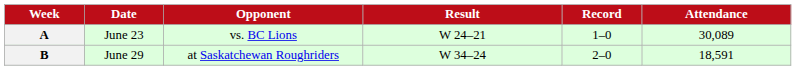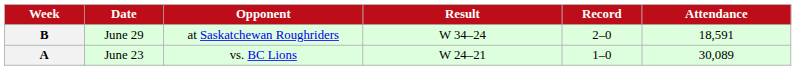rows swapped: A <-> B
